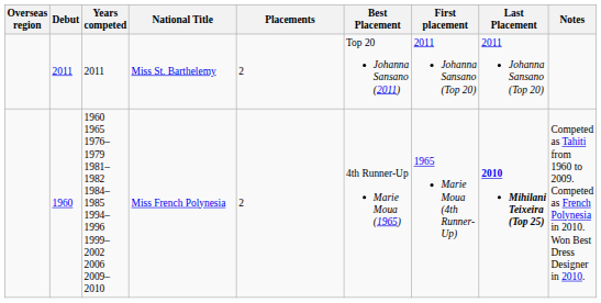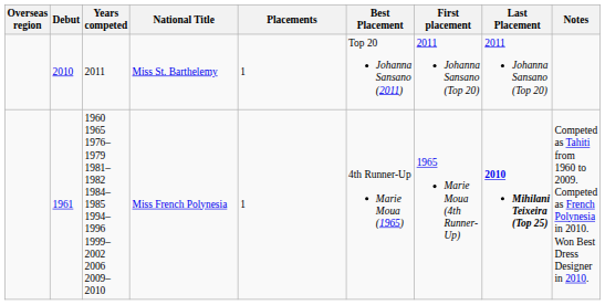Miss St. Barthelemy | Debut: 2011 -> 2010
Miss St. Barthelemy | Placements: 2 -> 1
Miss French Polynesia | Debut: 1960 -> 1961
Miss French Polynesia | Placements: 2 -> 1
